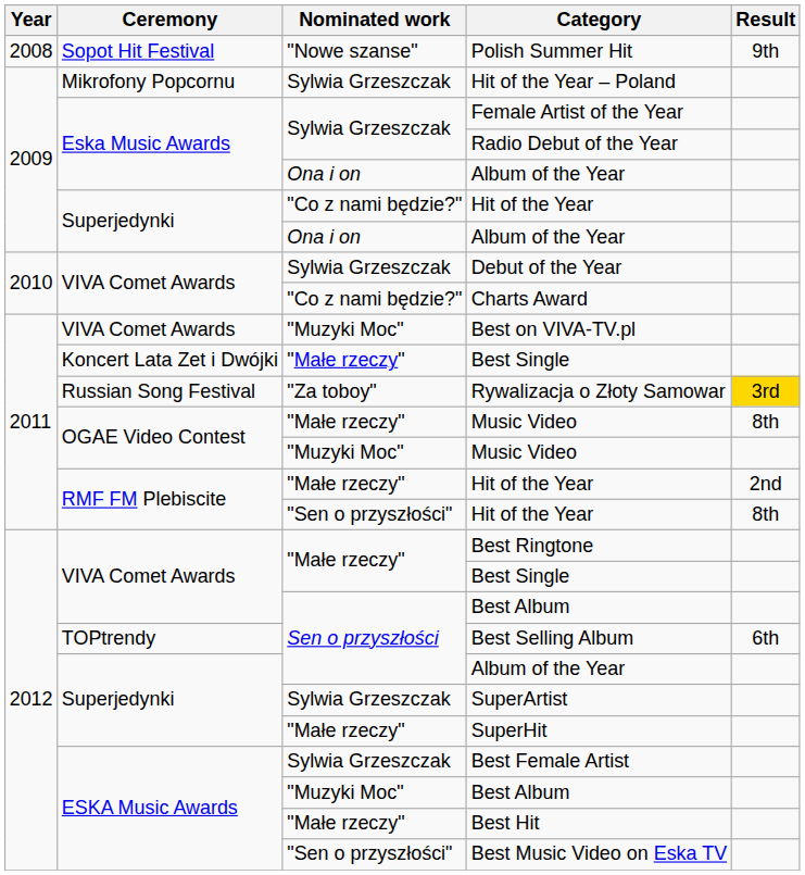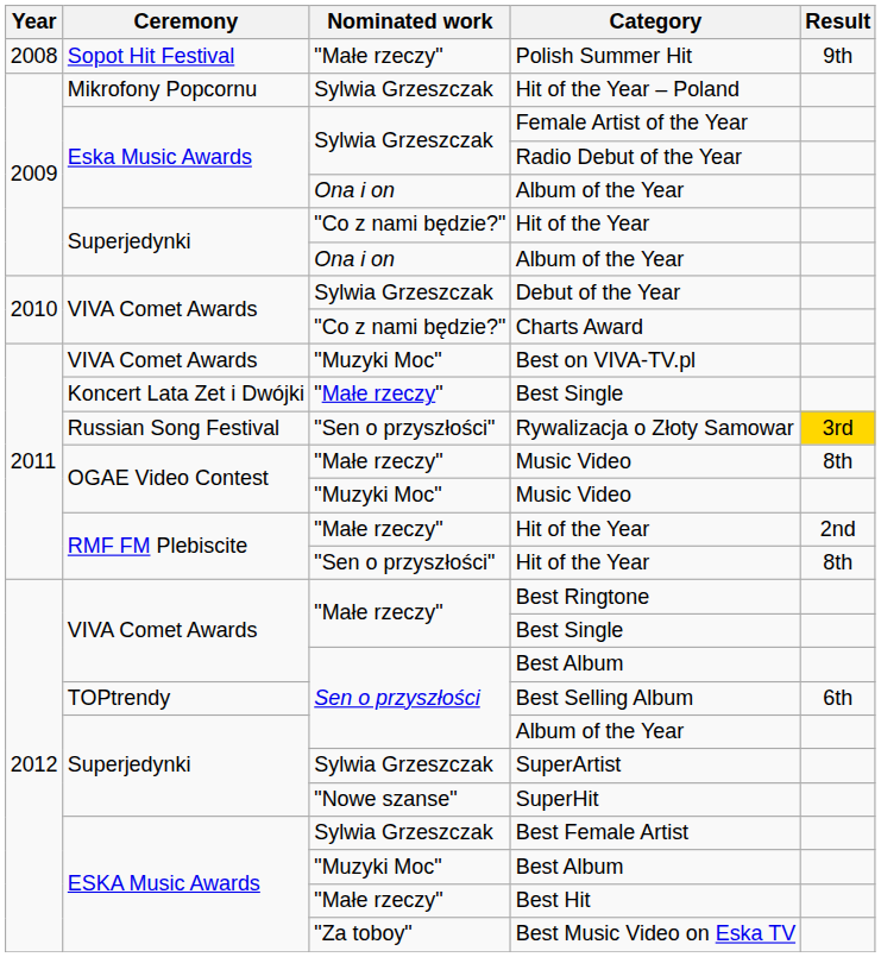Polish Summer Hit | Nominated work: "Nowe szanse" -> "Małe rzeczy"
Rywalizacja o Złoty Samowar | Nominated work: "Za toboy" -> "Sen o przyszłości"
SuperHit | Nominated work: "Małe rzeczy" -> "Nowe szanse"
Best Music Video on Eska TV | Nominated work: "Sen o przyszłości" -> "Za toboy"
